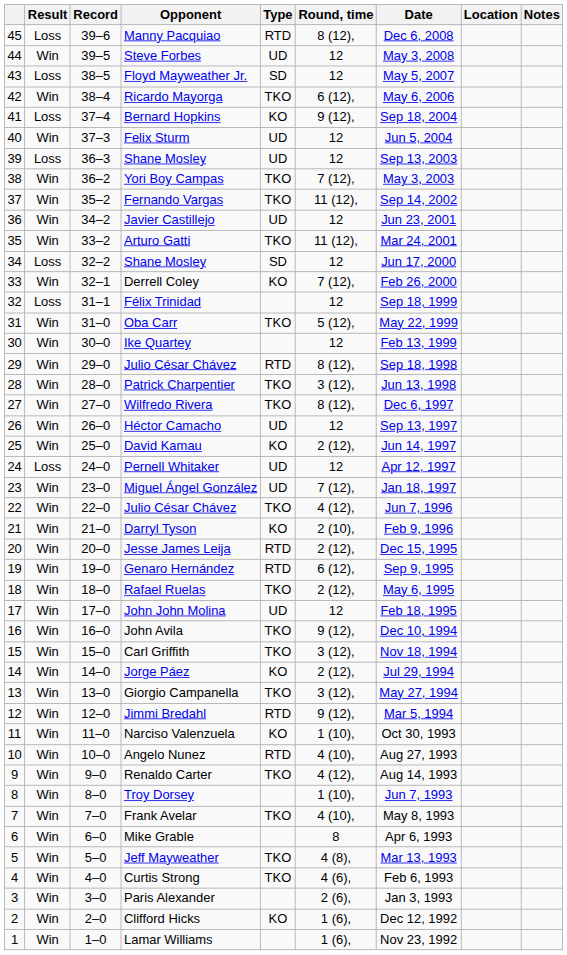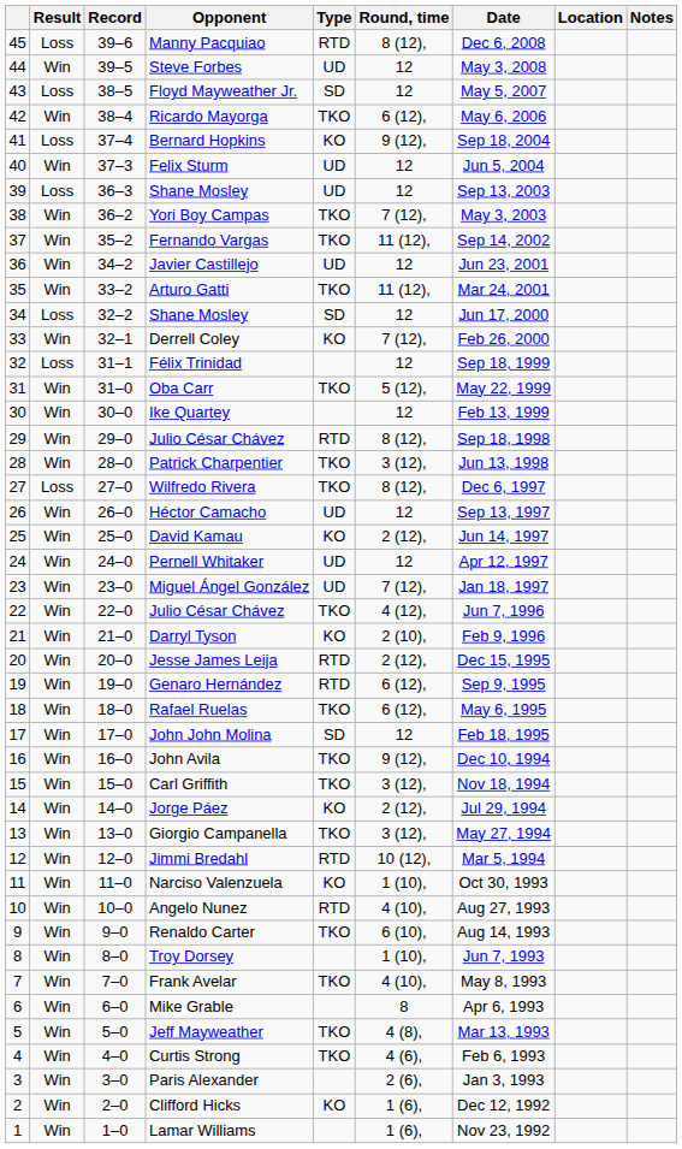Wilfredo Rivera | Result: Win -> Loss
Pernell Whitaker | Result: Loss -> Win
Rafael Ruelas | Round, time: 2 (12), -> 6 (12),
John John Molina | Type: UD -> SD
Jimmi Bredahl | Round, time: 9 (12), -> 10 (12),
Renaldo Carter | Round, time: 4 (12), -> 6 (10),
